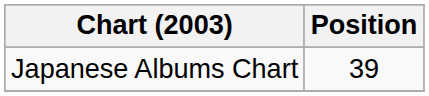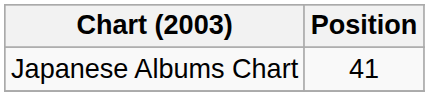Japanese Albums Chart | Position: 39 -> 41
